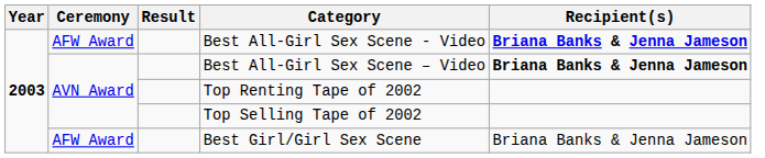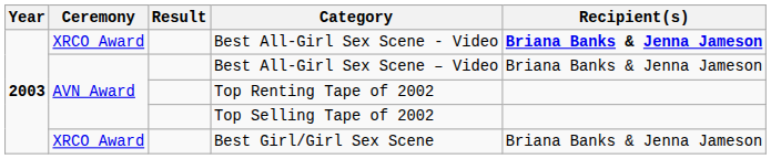Best All-Girl Sex Scene - Video | Ceremony: AFW Award -> XRCO Award
Best All-Girl Sex Scene – Video | Recipient(s): bold -> normal
Best Girl/Girl Sex Scene | Ceremony: AFW Award -> XRCO Award
